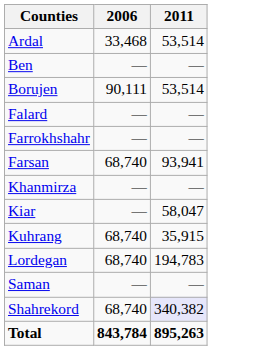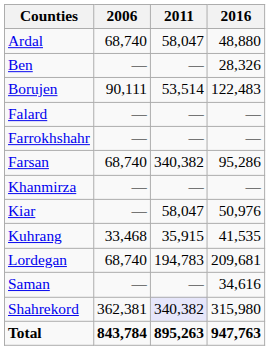+ column: 2016 | 48,880 | 28,326 | 122,483 | — | — | 95,286 | — | 50,976 | 41,535 | 209,681 | 34,616 | 315,980 | 947,763
Ardal | 2006: 33,468 -> 68,740
Ardal | 2011: 53,514 -> 58,047
Farsan | 2011: 93,941 -> 340,382
Kuhrang | 2006: 68,740 -> 33,468
Shahrekord | 2006: 68,740 -> 362,381
